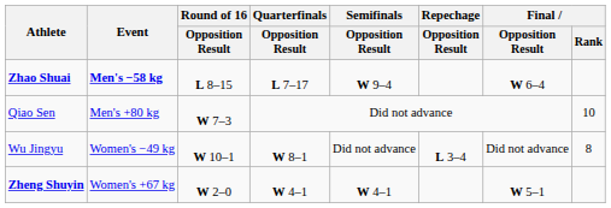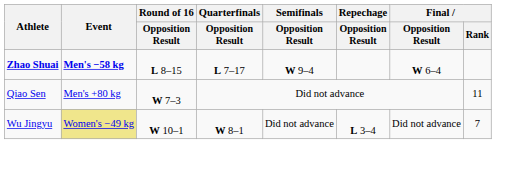Qiao Sen | Final / Rank: 10 -> 11
Wu Jingyu | Event: no background -> khaki background
Wu Jingyu | Final / Rank: 8 -> 7
- row: Zheng Shuyin | Women's +67 kg | W 2–0 | W 4–1 | W 4–1 | W 5–1
